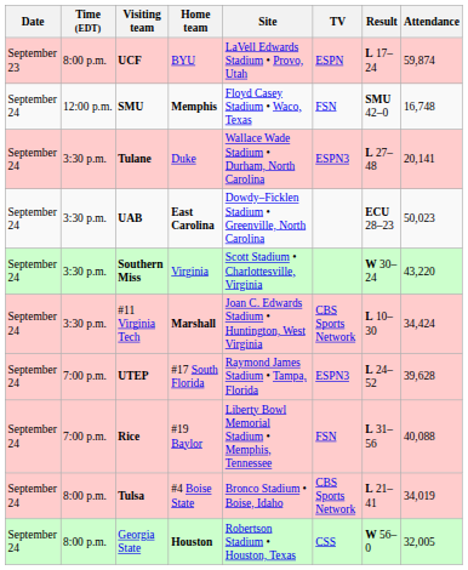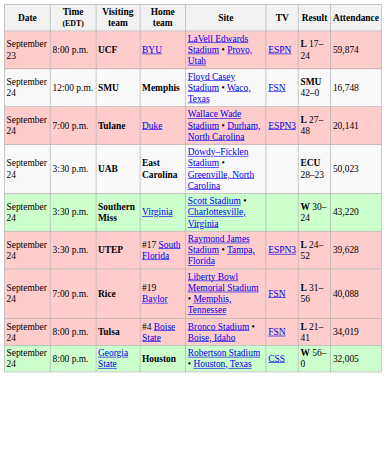Tulane | Time (EDT): 3:30 p.m. -> 7:00 p.m.
- row: September 24 | 3:30 p.m. | #11 Virginia Tech | Marshall | Joan C. Edwards Stadium • Huntington, West Virginia | CBS Sports Network | L 10–30 | 34,424
UTEP | Time (EDT): 7:00 p.m. -> 3:30 p.m.
Tulsa | TV: CBS Sports Network -> FSN
